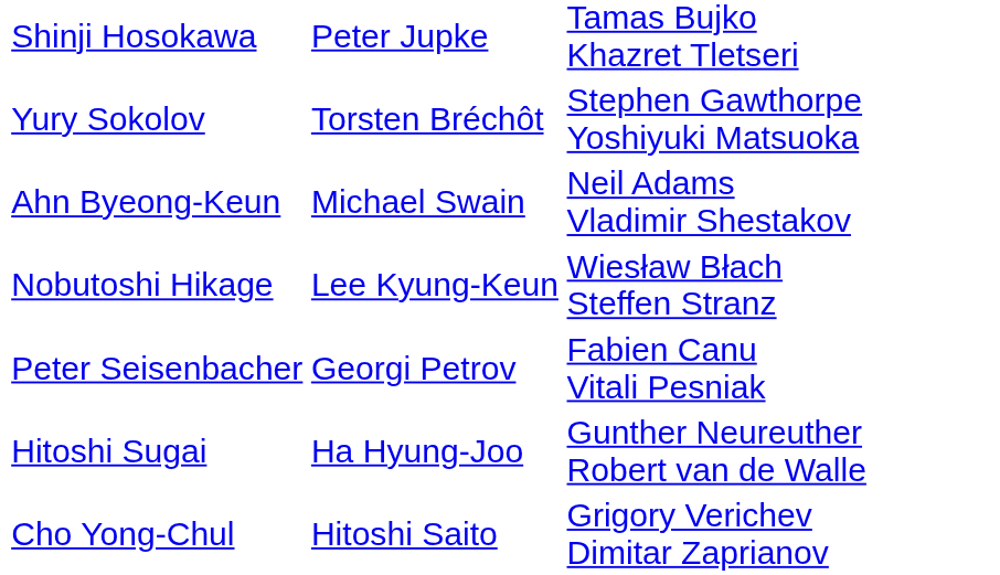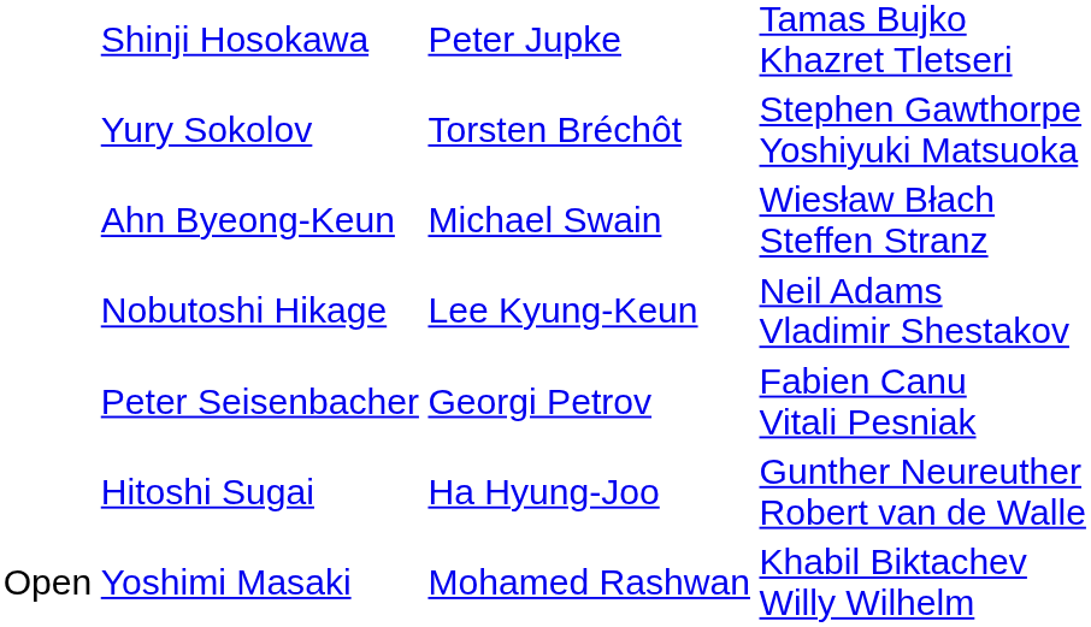Ahn Byeong-Keun | column 4: Neil Adams Vladimir Shestakov -> Wiesław Błach Steffen Stranz
Nobutoshi Hikage | column 4: Wiesław Błach Steffen Stranz -> Neil Adams Vladimir Shestakov
- row: Cho Yong-Chul | Hitoshi Saito | Grigory Verichev Dimitar Zaprianov
+ row: Open | Yoshimi Masaki | Mohamed Rashwan | Khabil Biktachev Willy Wilhelm
